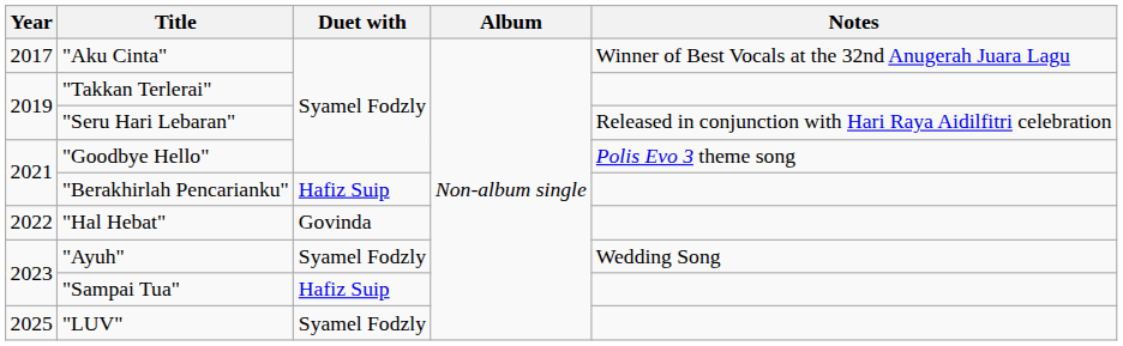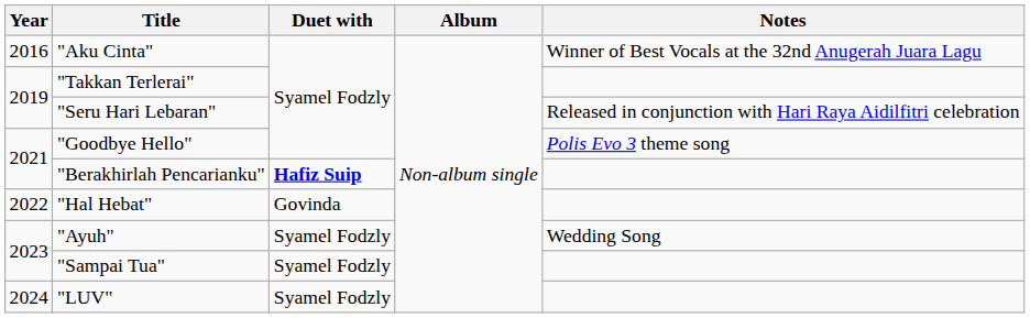"Aku Cinta" | Year: 2017 -> 2016
"Berakhirlah Pencarianku" | Duet with: normal -> bold
"Sampai Tua" | Duet with: Hafiz Suip -> Syamel Fodzly
"LUV" | Year: 2025 -> 2024
